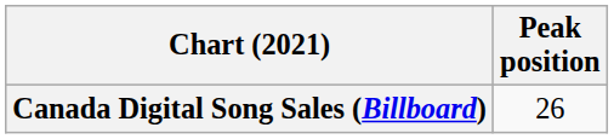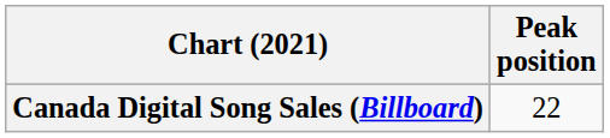Canada Digital Song Sales (Billboard) | Peak position: 26 -> 22
